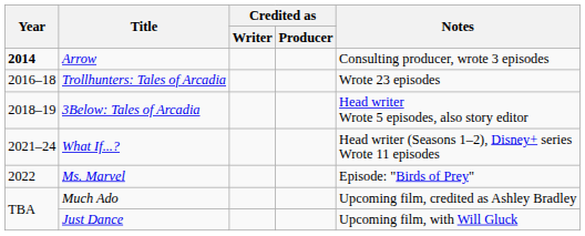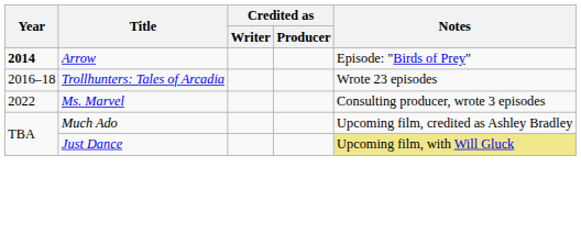Arrow | Notes: Consulting producer, wrote 3 episodes -> Episode: "Birds of Prey"
- row: 2018–19 | 3Below: Tales of Arcadia | Head writer Wrote 5 episodes, also story editor
- row: 2021–24 | What If...? | Head writer (Seasons 1–2), Disney+ series Wrote 11 episodes
Ms. Marvel | Notes: Episode: "Birds of Prey" -> Consulting producer, wrote 3 episodes
Just Dance | Notes: no background -> khaki background
